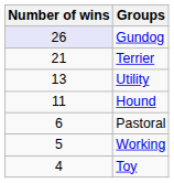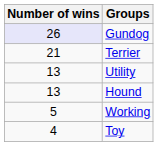Hound | Number of wins: 11 -> 13
- row: 6 | Pastoral
